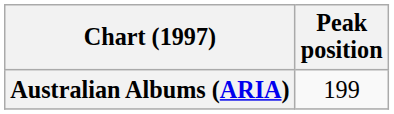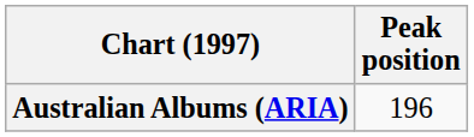Australian Albums (ARIA) | Peak position: 199 -> 196
